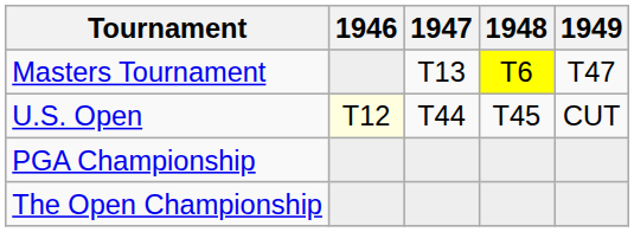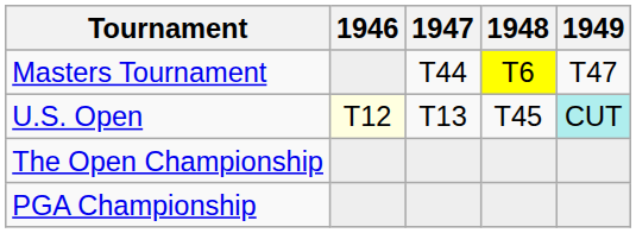Masters Tournament | 1947: T13 -> T44
U.S. Open | 1947: T44 -> T13
U.S. Open | 1949: no background -> paleturquoise background
rows swapped: The Open Championship <-> PGA Championship
